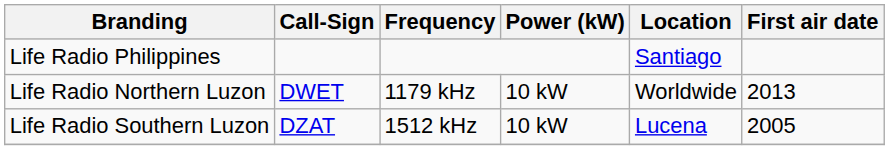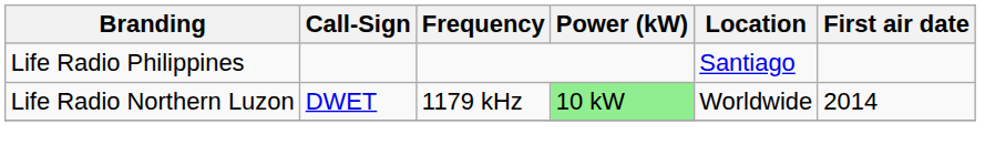Life Radio Northern Luzon | Power (kW): no background -> lightgreen background
Life Radio Northern Luzon | First air date: 2013 -> 2014
- row: Life Radio Southern Luzon | DZAT | 1512 kHz | 10 kW | Lucena | 2005
